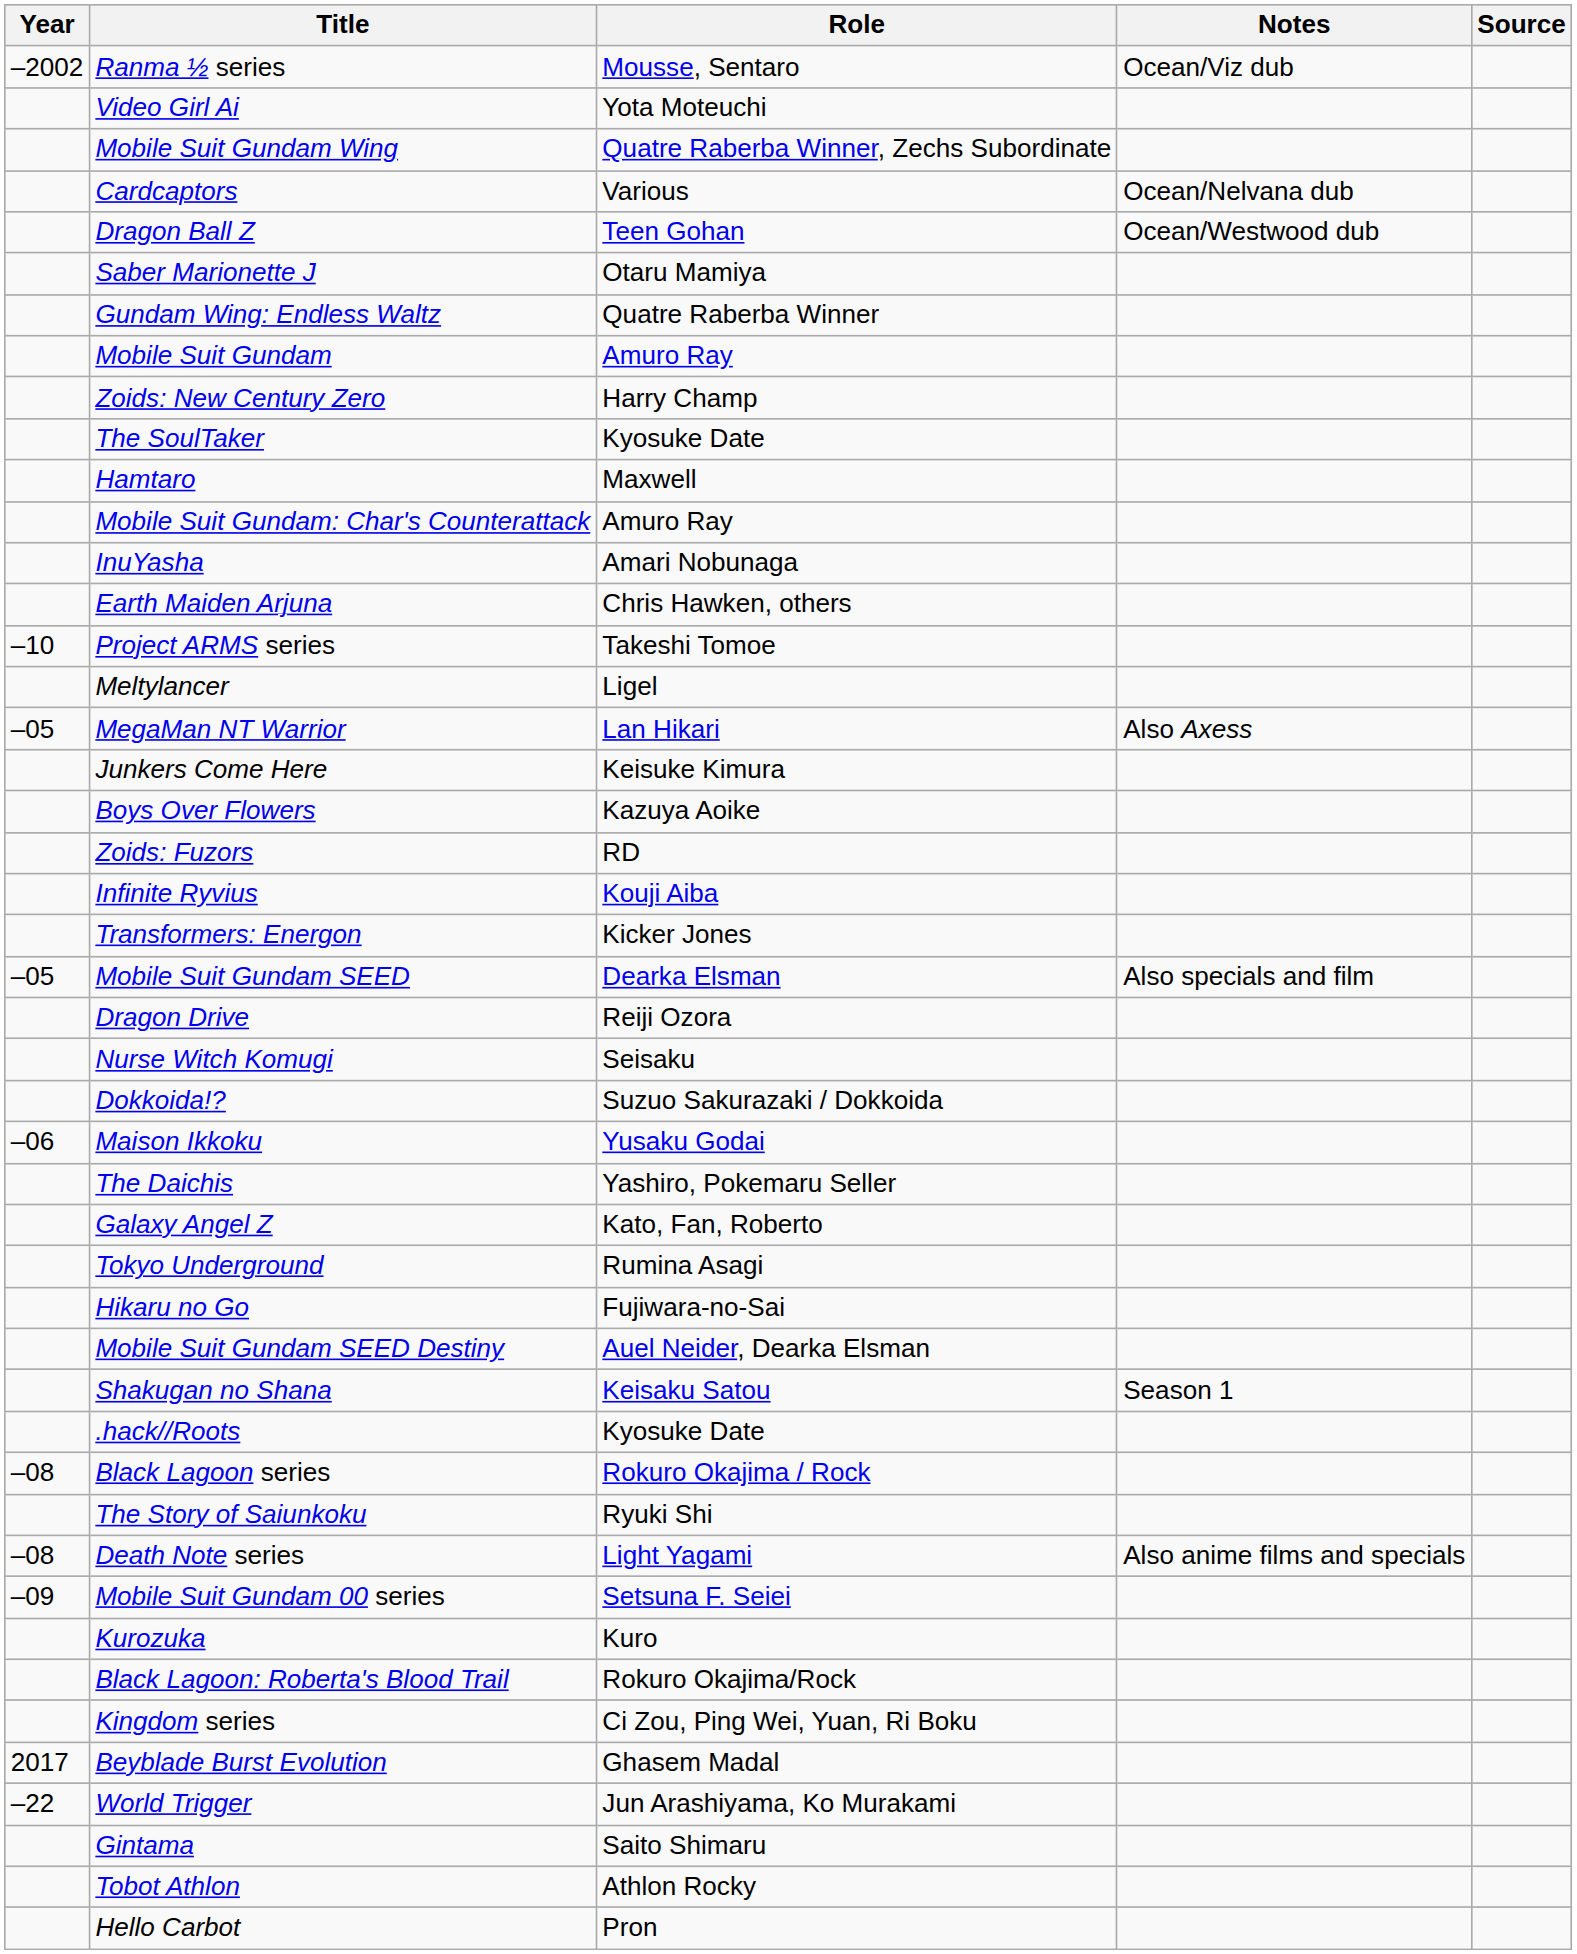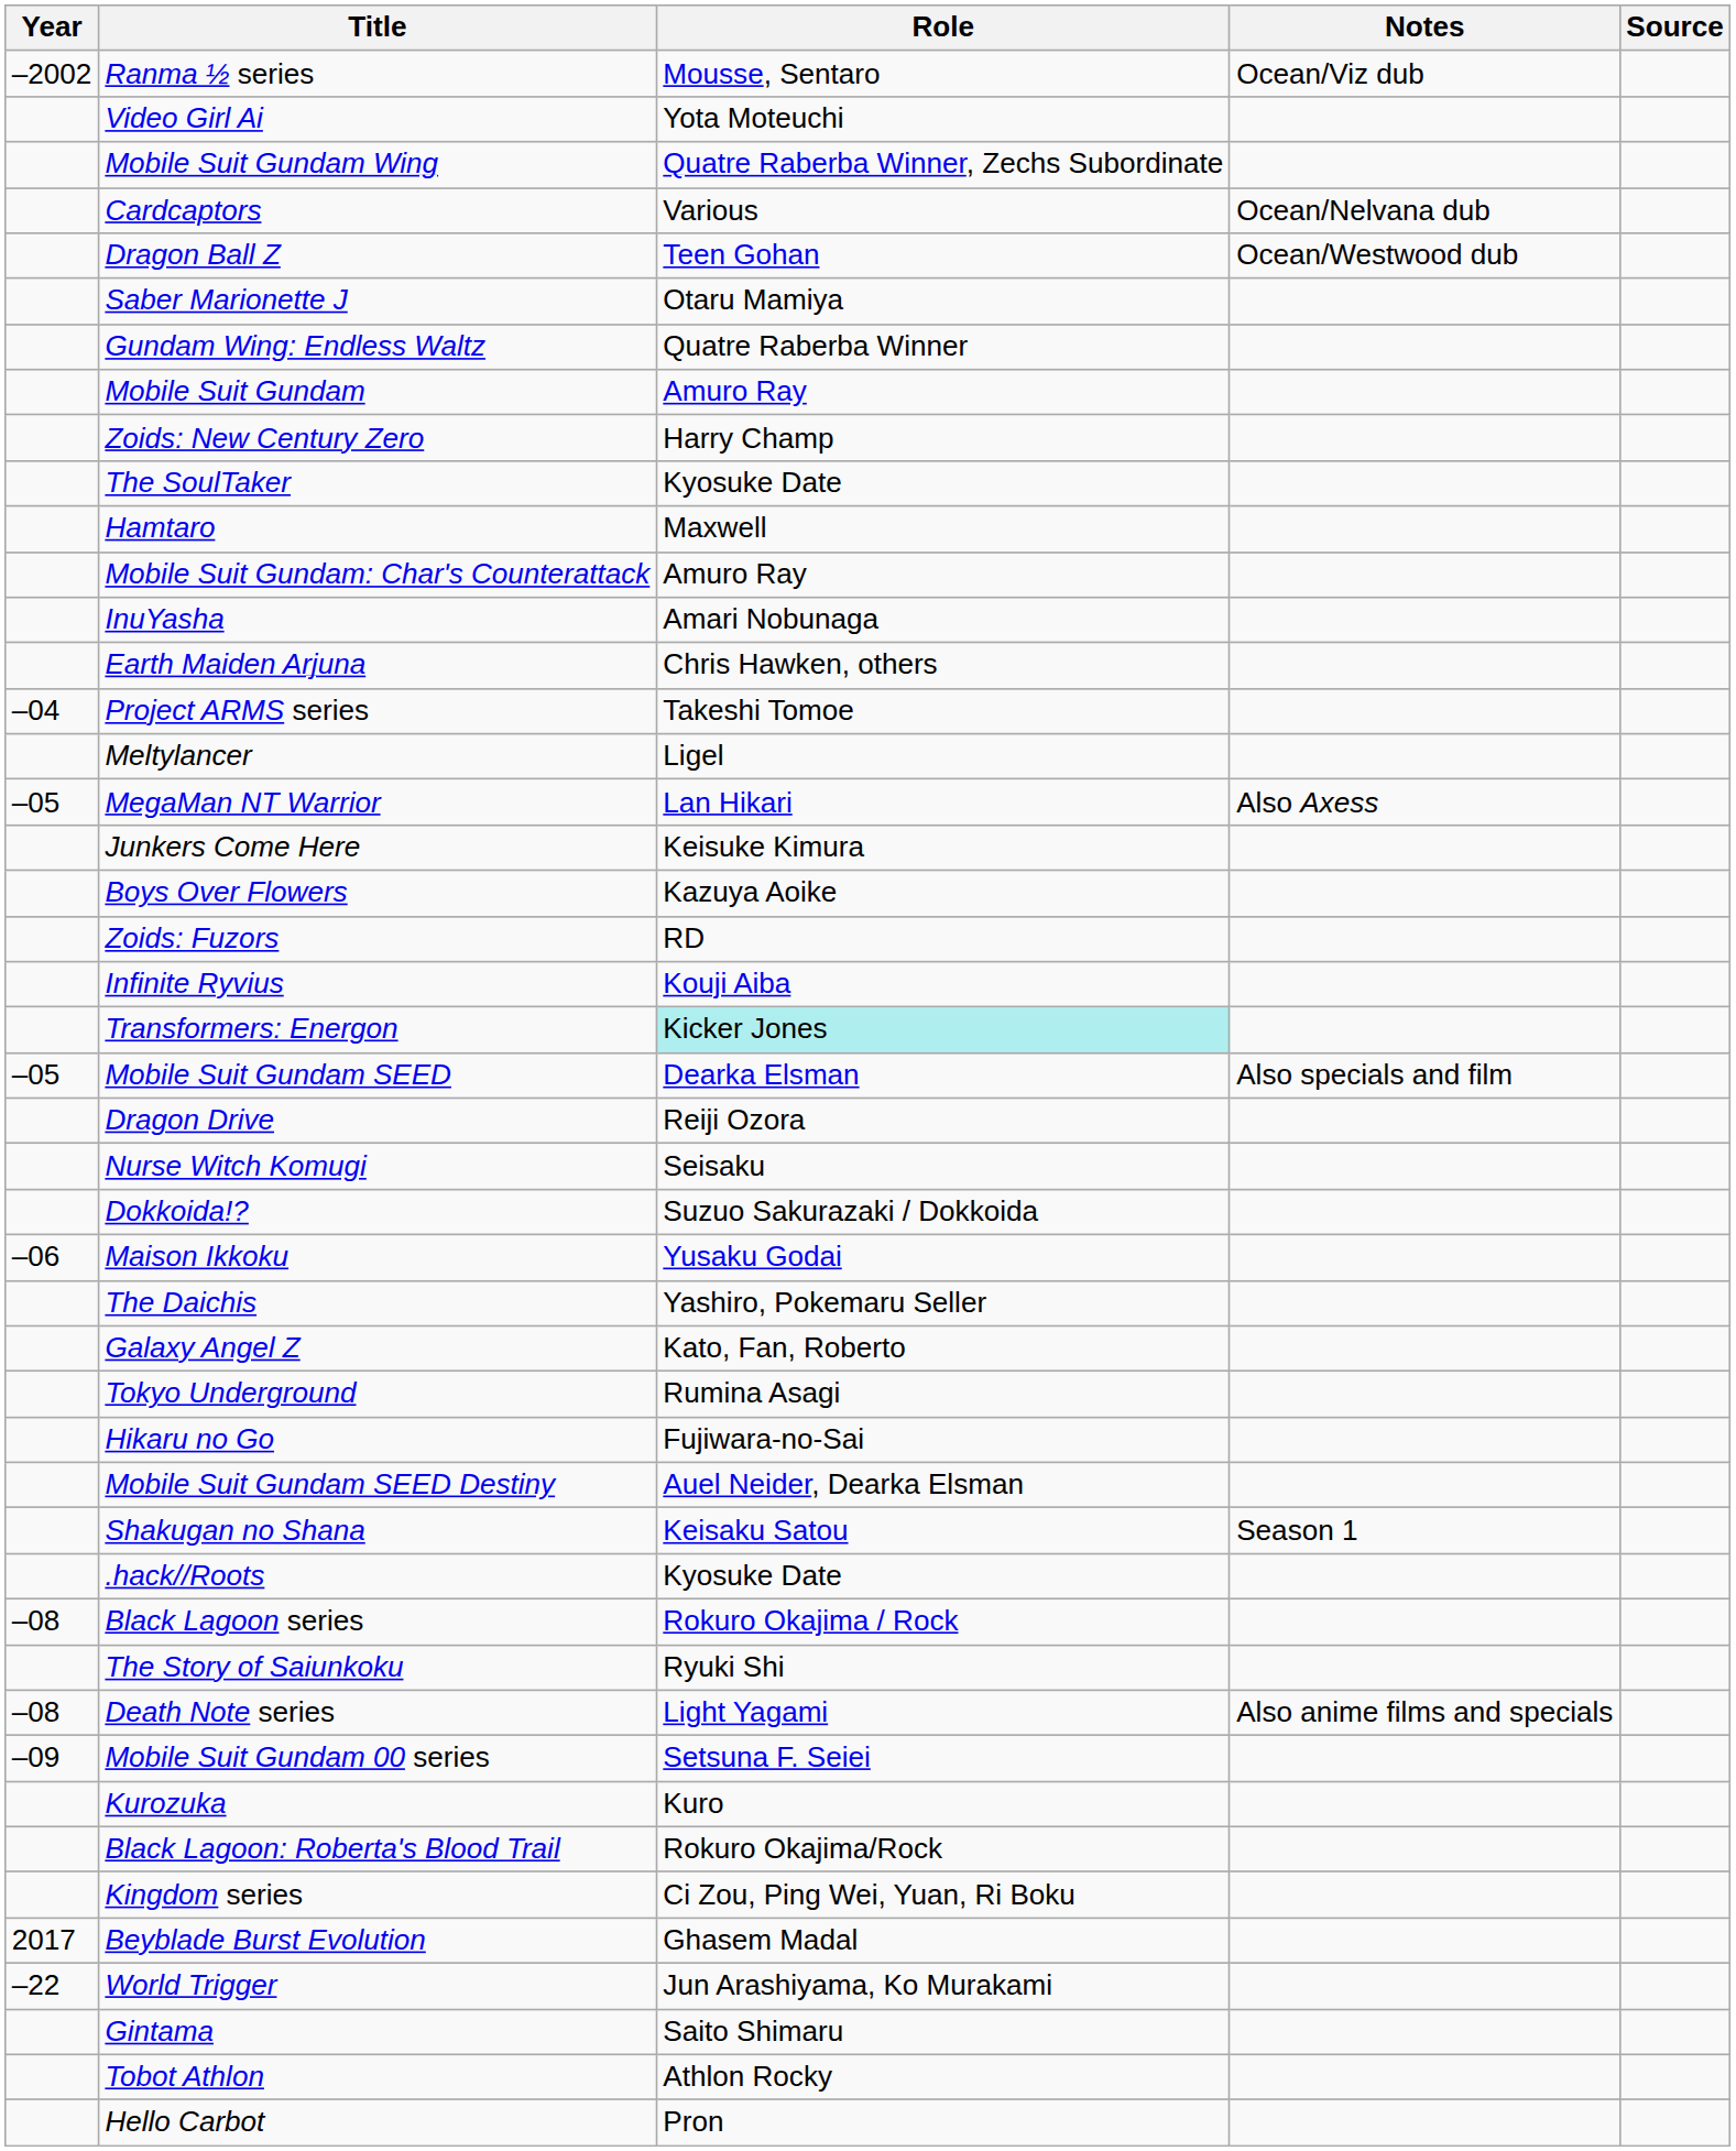Project ARMS series | Year: –10 -> –04
Transformers: Energon | Role: no background -> paleturquoise background
